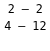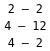+ row: 4 – 2
